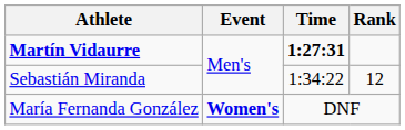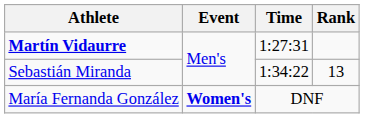Martín Vidaurre | Time: bold -> normal
Sebastián Miranda | Rank: 12 -> 13
